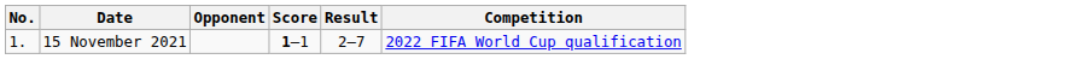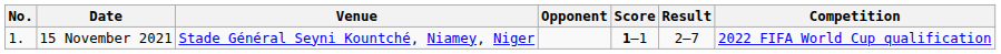+ column: Venue | Stade Général Seyni Kountché, Niamey, Niger
